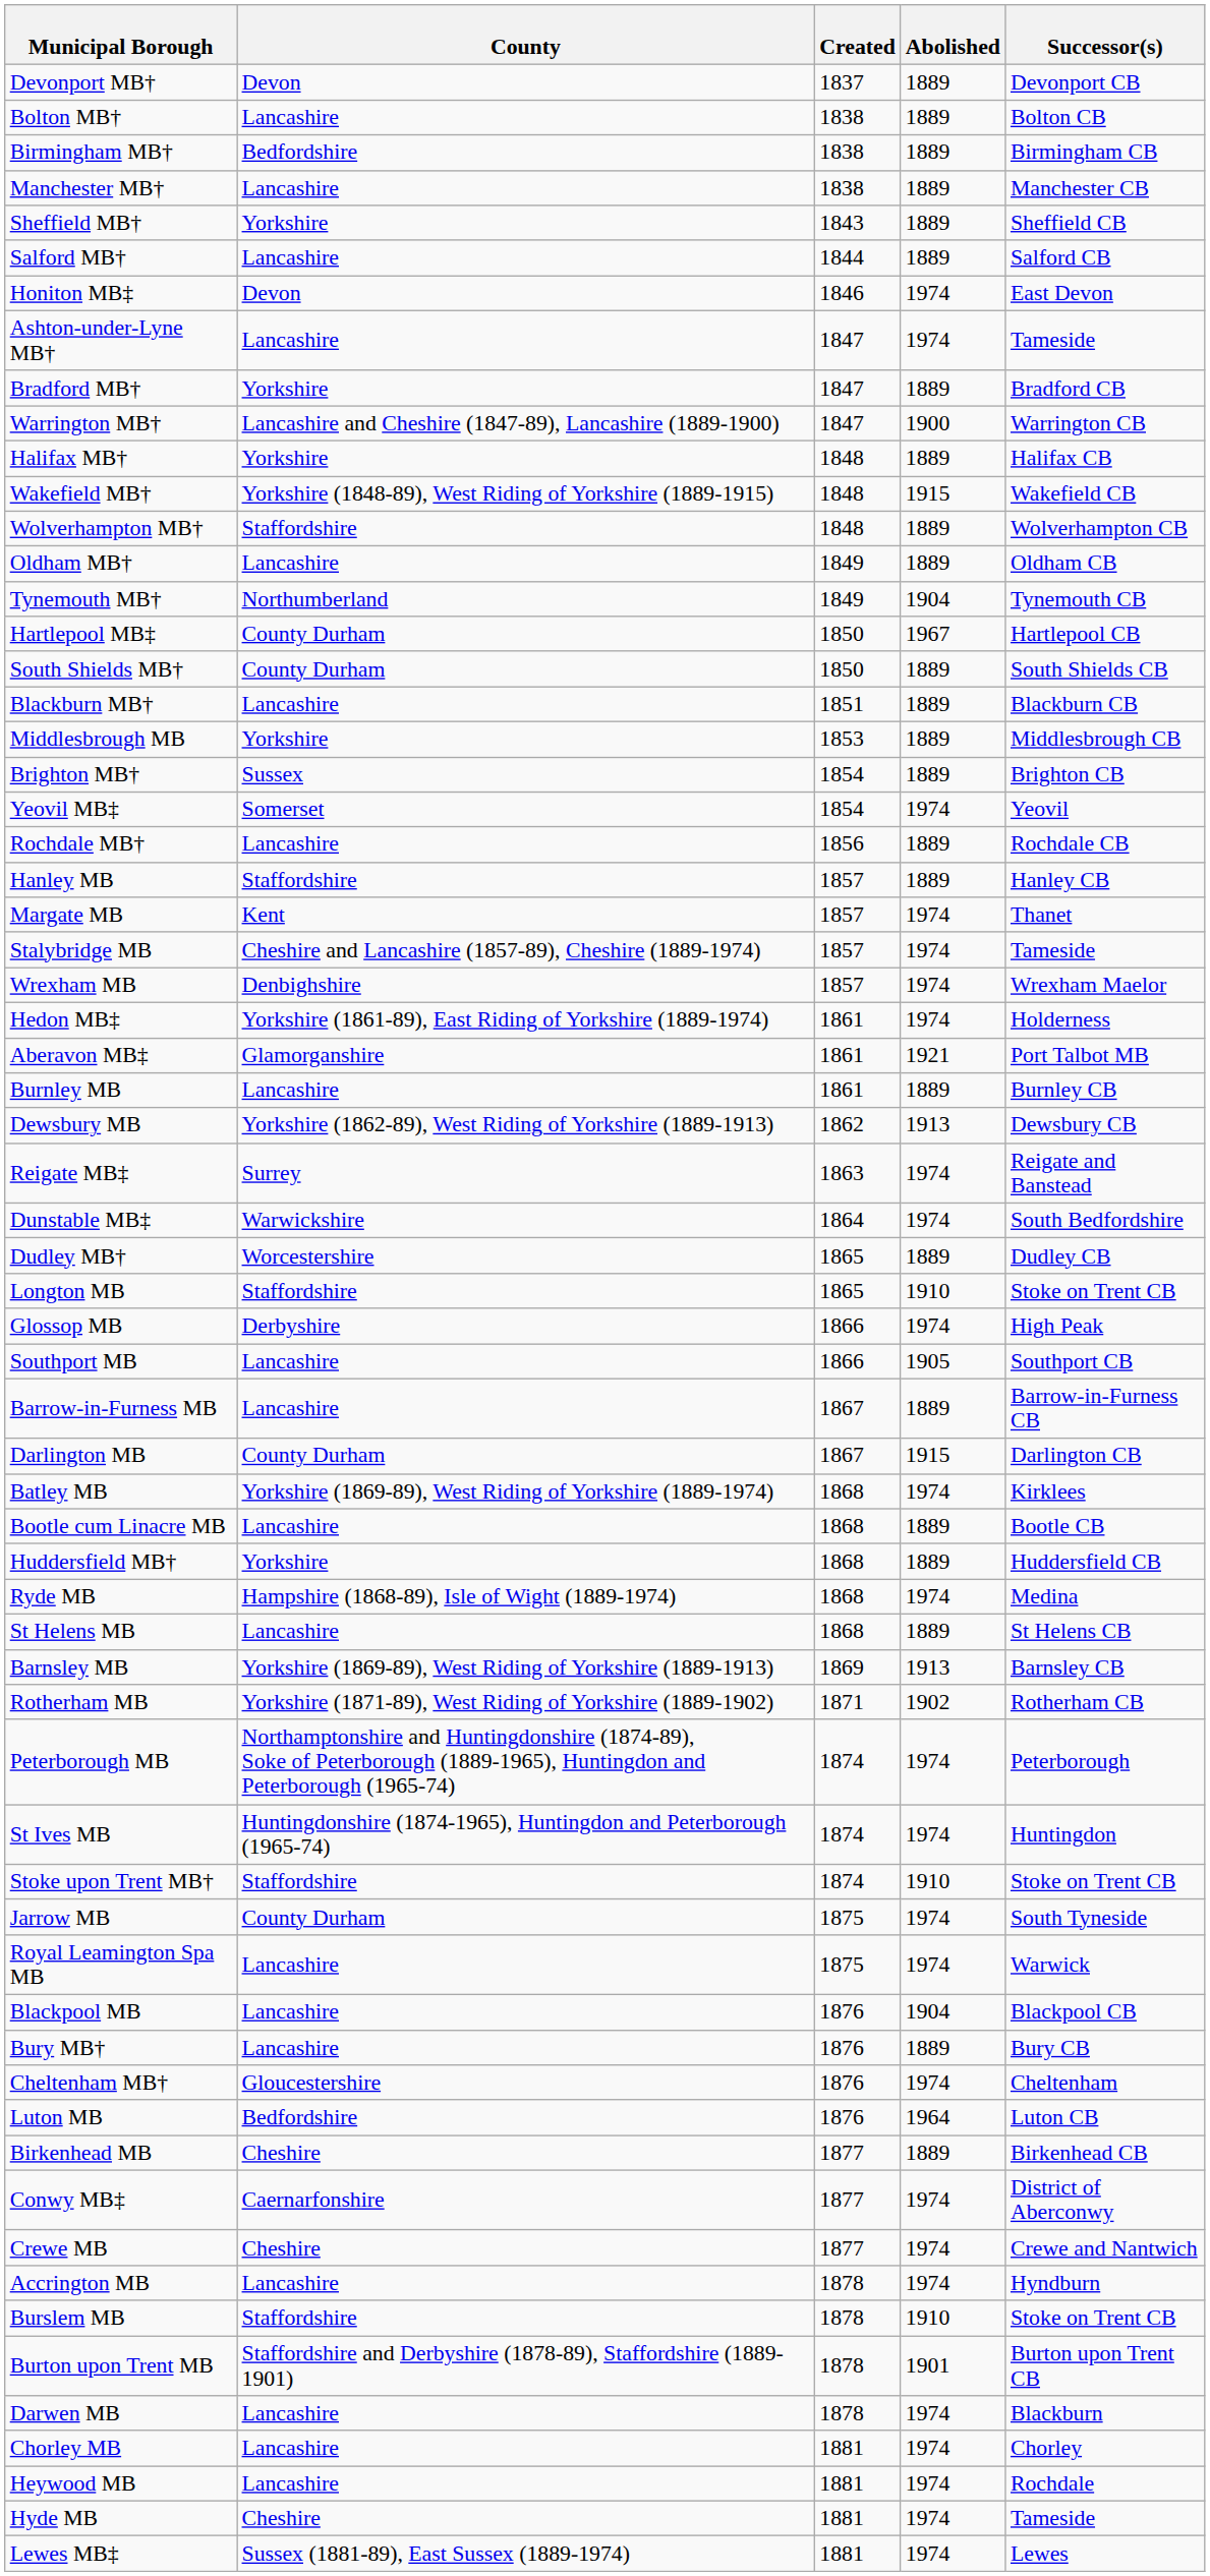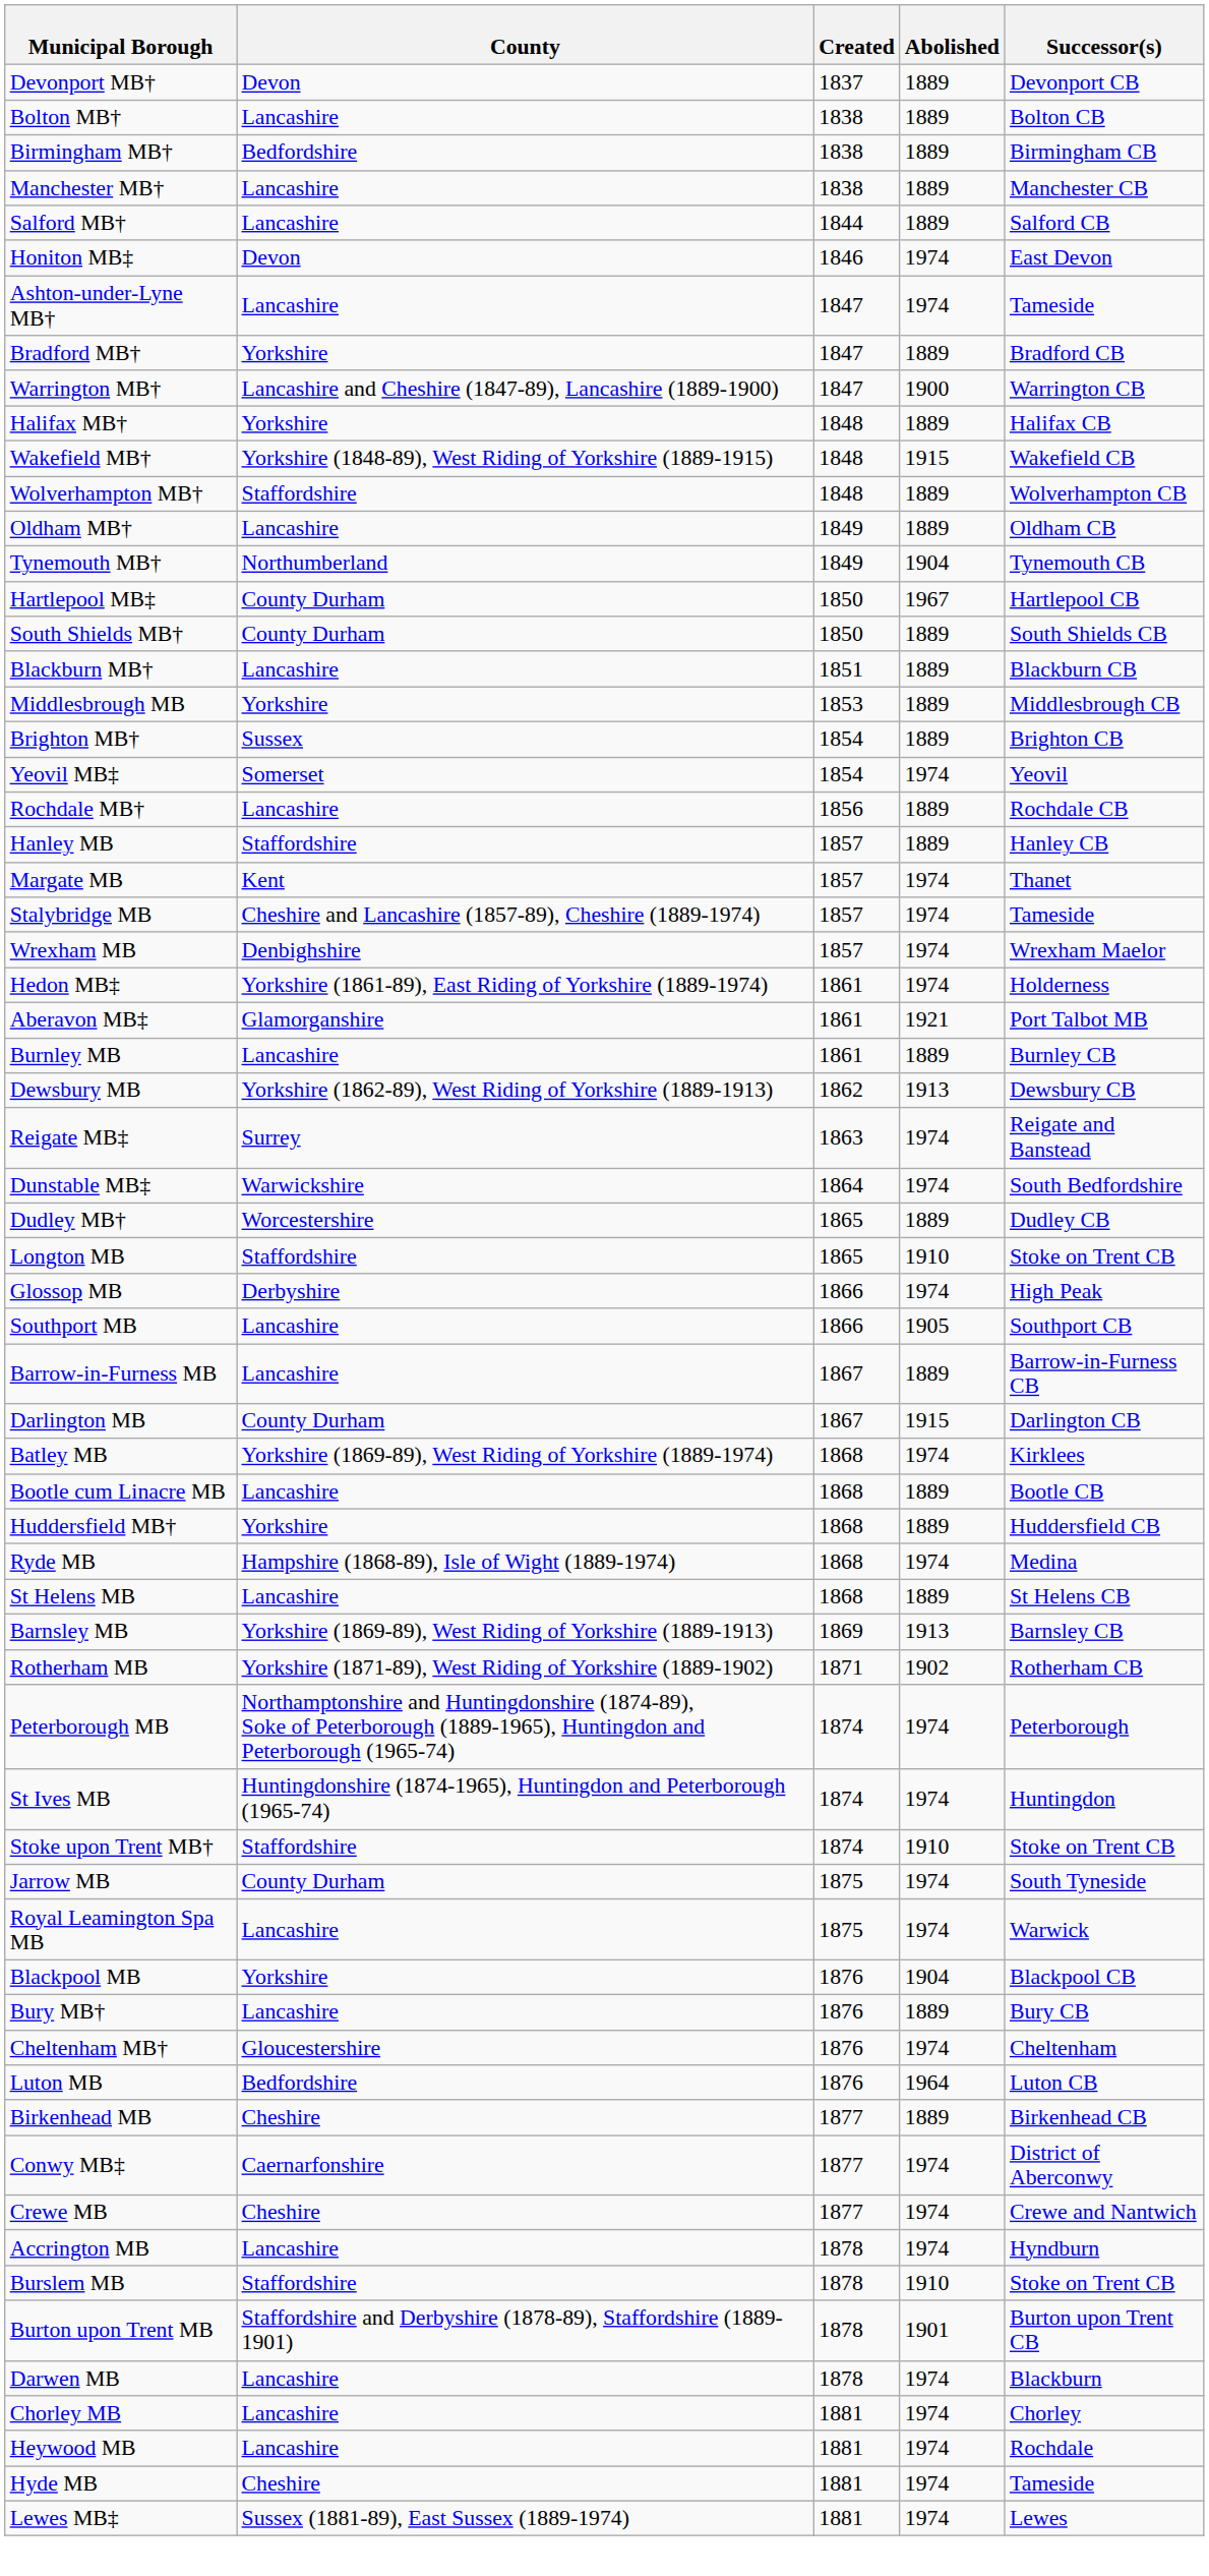- row: Sheffield MB† | Yorkshire | 1843 | 1889 | Sheffield CB
Blackpool MB | County: Lancashire -> Yorkshire
